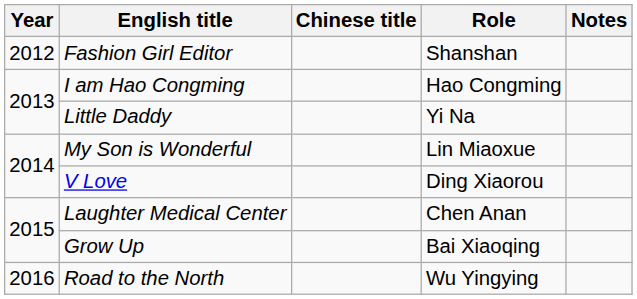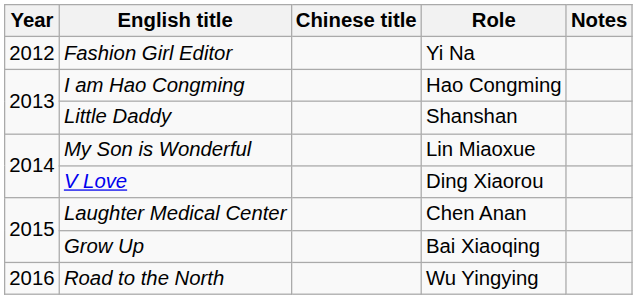Fashion Girl Editor | Role: Shanshan -> Yi Na
Little Daddy | Role: Yi Na -> Shanshan
